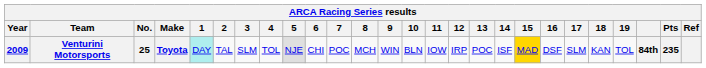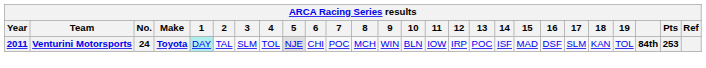Venturini Motorsports | Year: 2009 -> 2011
Venturini Motorsports | No.: 25 -> 24
Venturini Motorsports | 15: gold background -> no background
Venturini Motorsports | Pts: 235 -> 253
